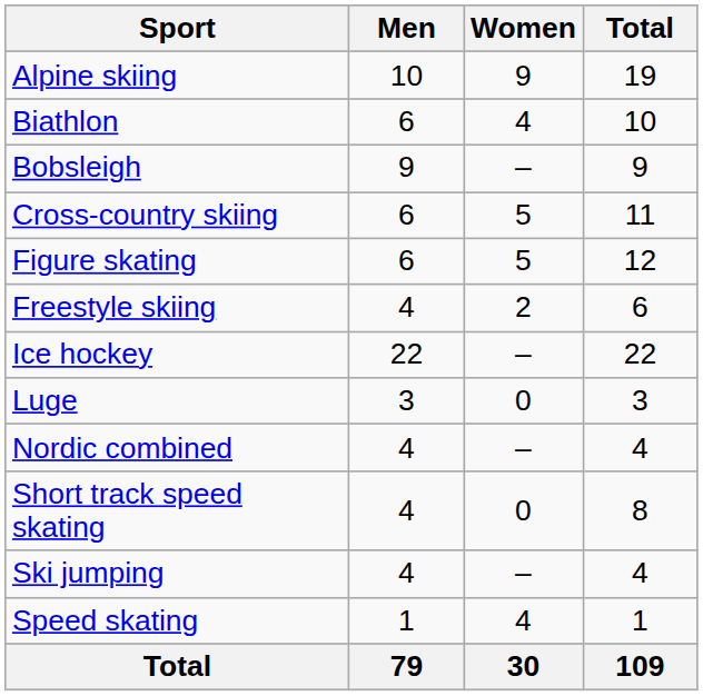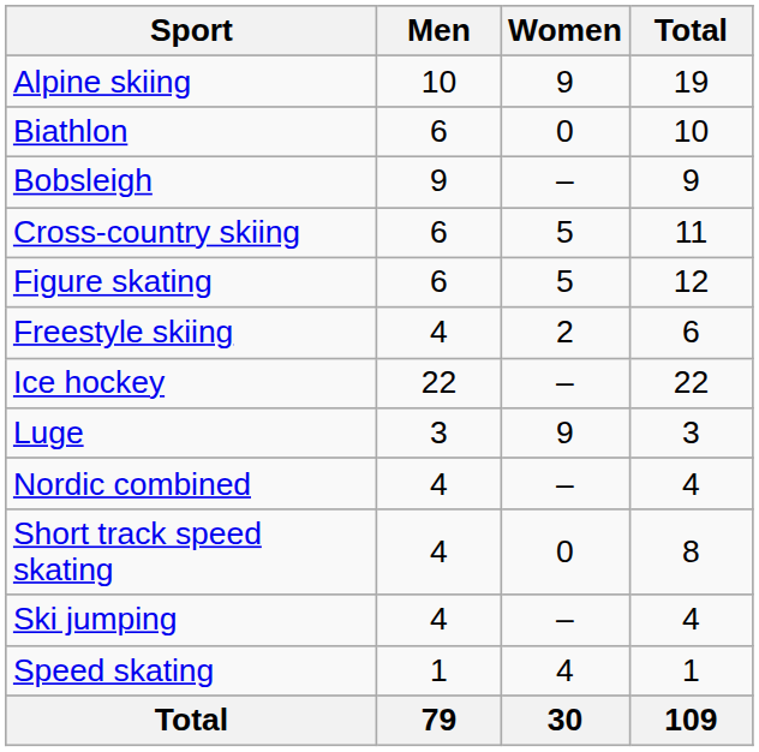Biathlon | Women: 4 -> 0
Luge | Women: 0 -> 9
